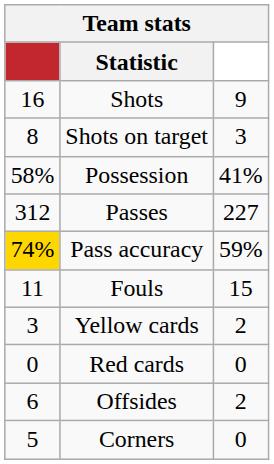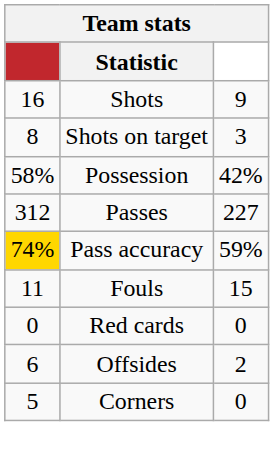Possession | column 3: 41% -> 42%
- row: 3 | Yellow cards | 2
